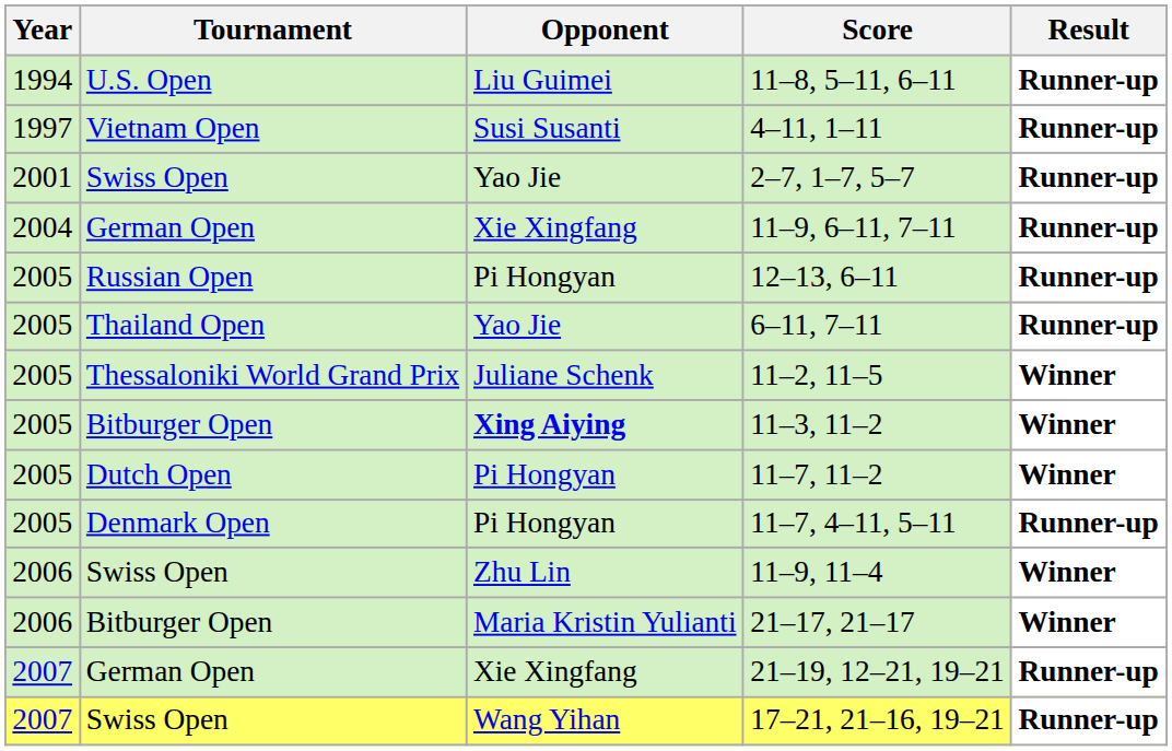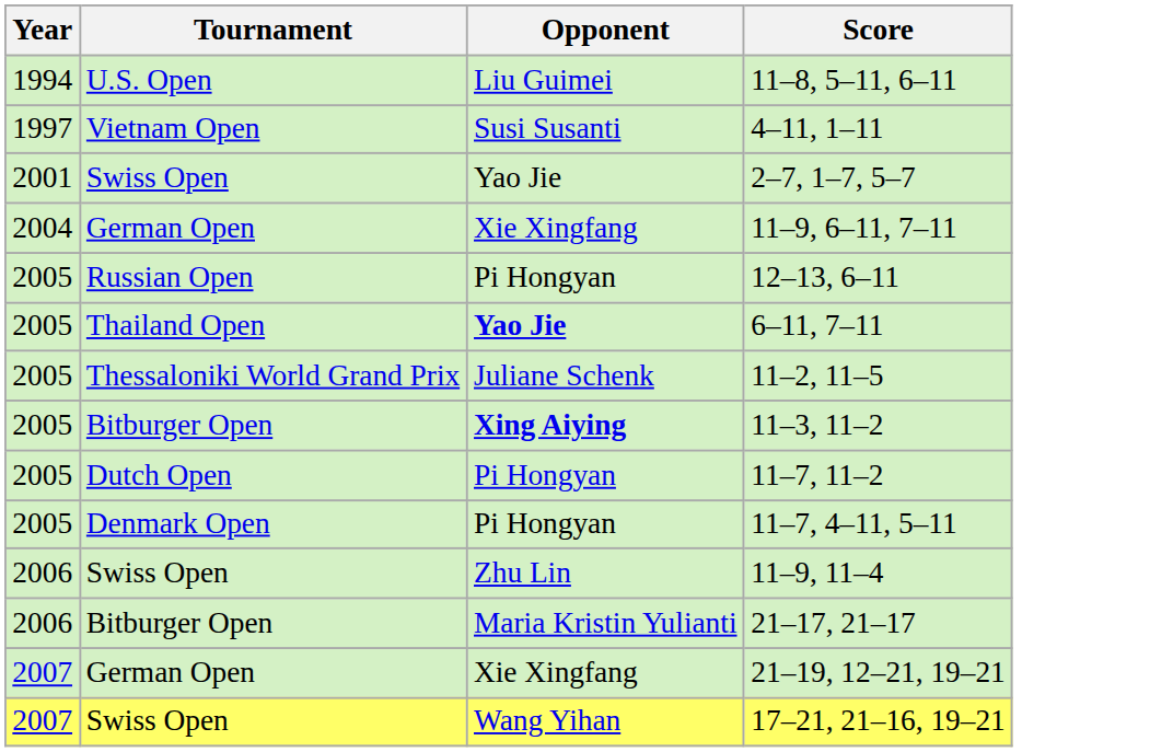- column: Result | Runner-up | Runner-up | Runner-up | Runner-up | Runner-up | Runner-up | Winner | Winner | Winner | Runner-up | Winner | Winner | Runner-up | Runner-up
6–11, 7–11 | Opponent: normal -> bold
